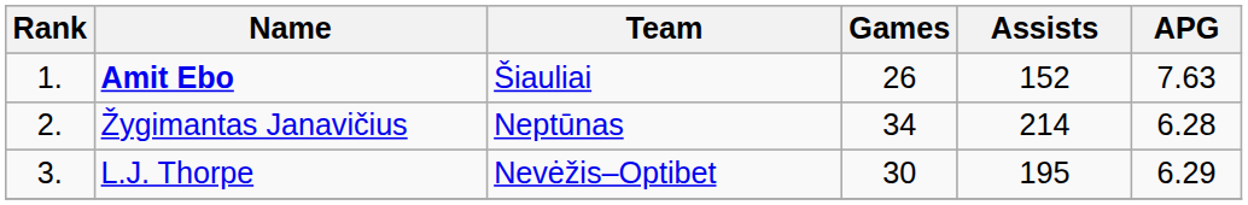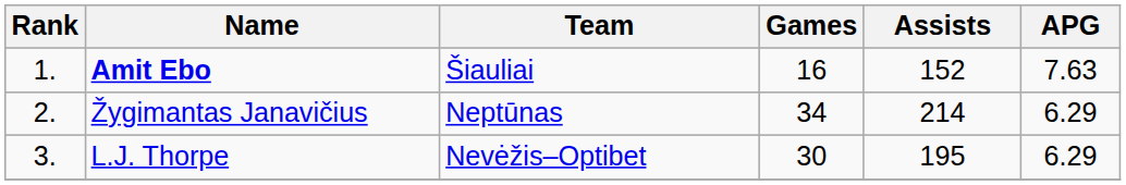Amit Ebo | Games: 26 -> 16
Žygimantas Janavičius | APG: 6.28 -> 6.29
